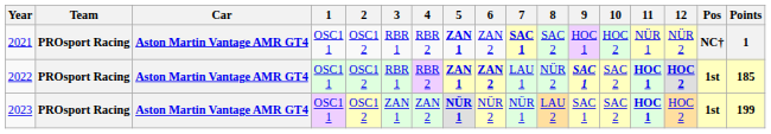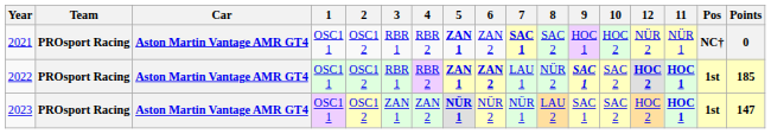columns swapped: 11 <-> 12
2021 | Points: 1 -> 0
2023 | Points: 199 -> 147
